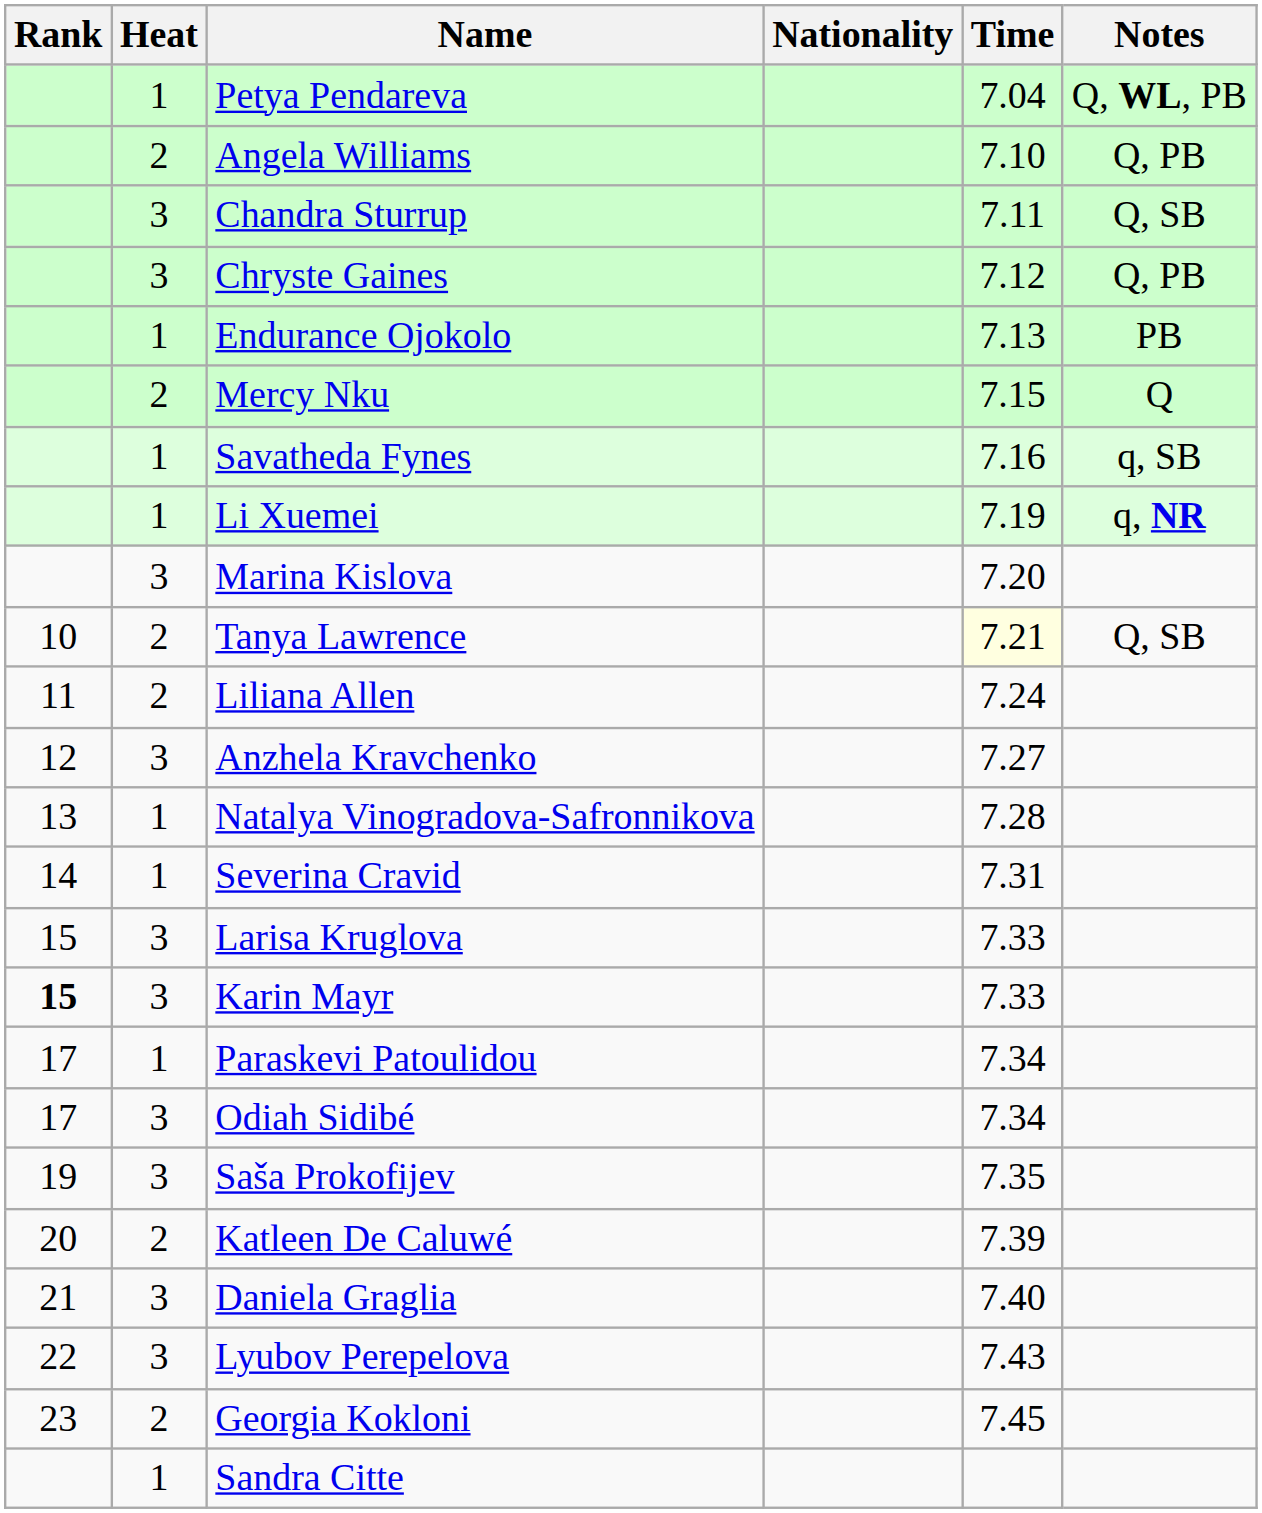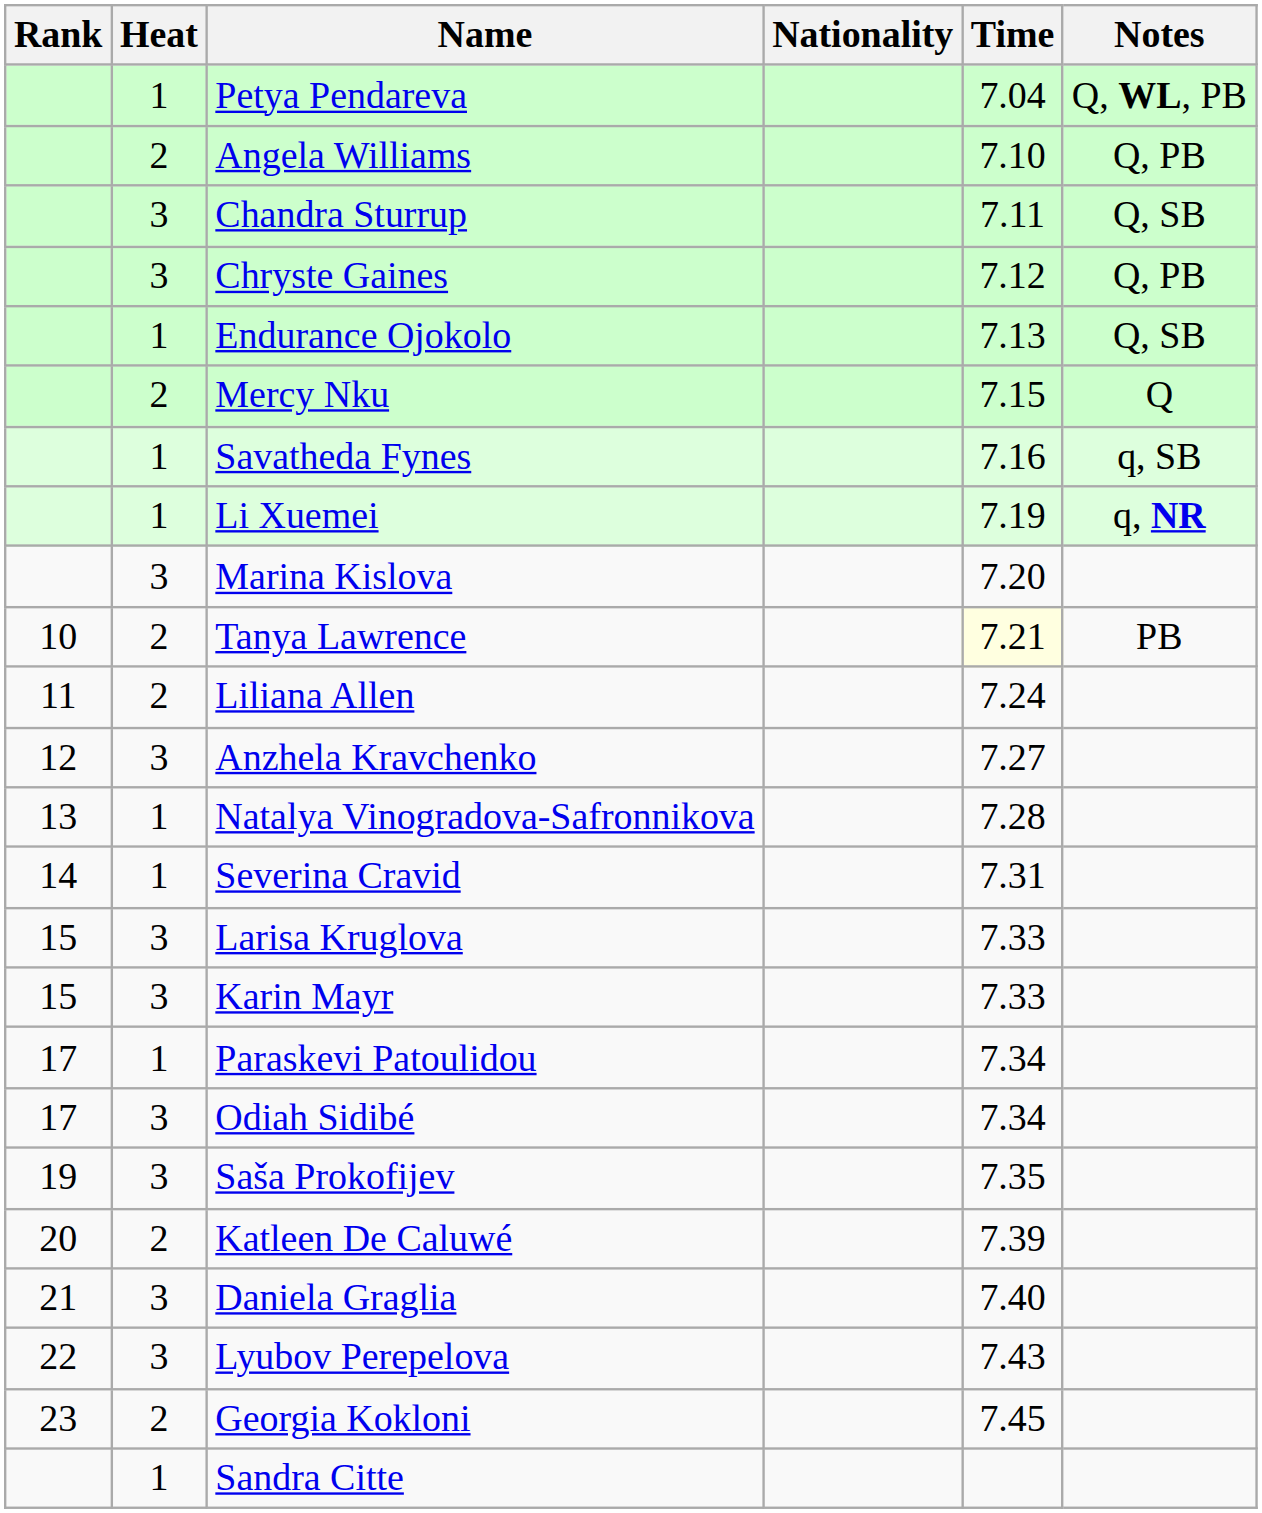Endurance Ojokolo | Notes: PB -> Q, SB
Tanya Lawrence | Notes: Q, SB -> PB
Karin Mayr | Rank: bold -> normal
